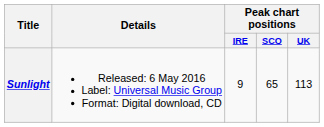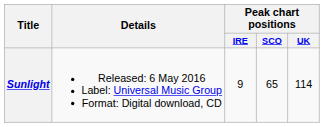Sunlight | Peak chart positions / UK: 113 -> 114
